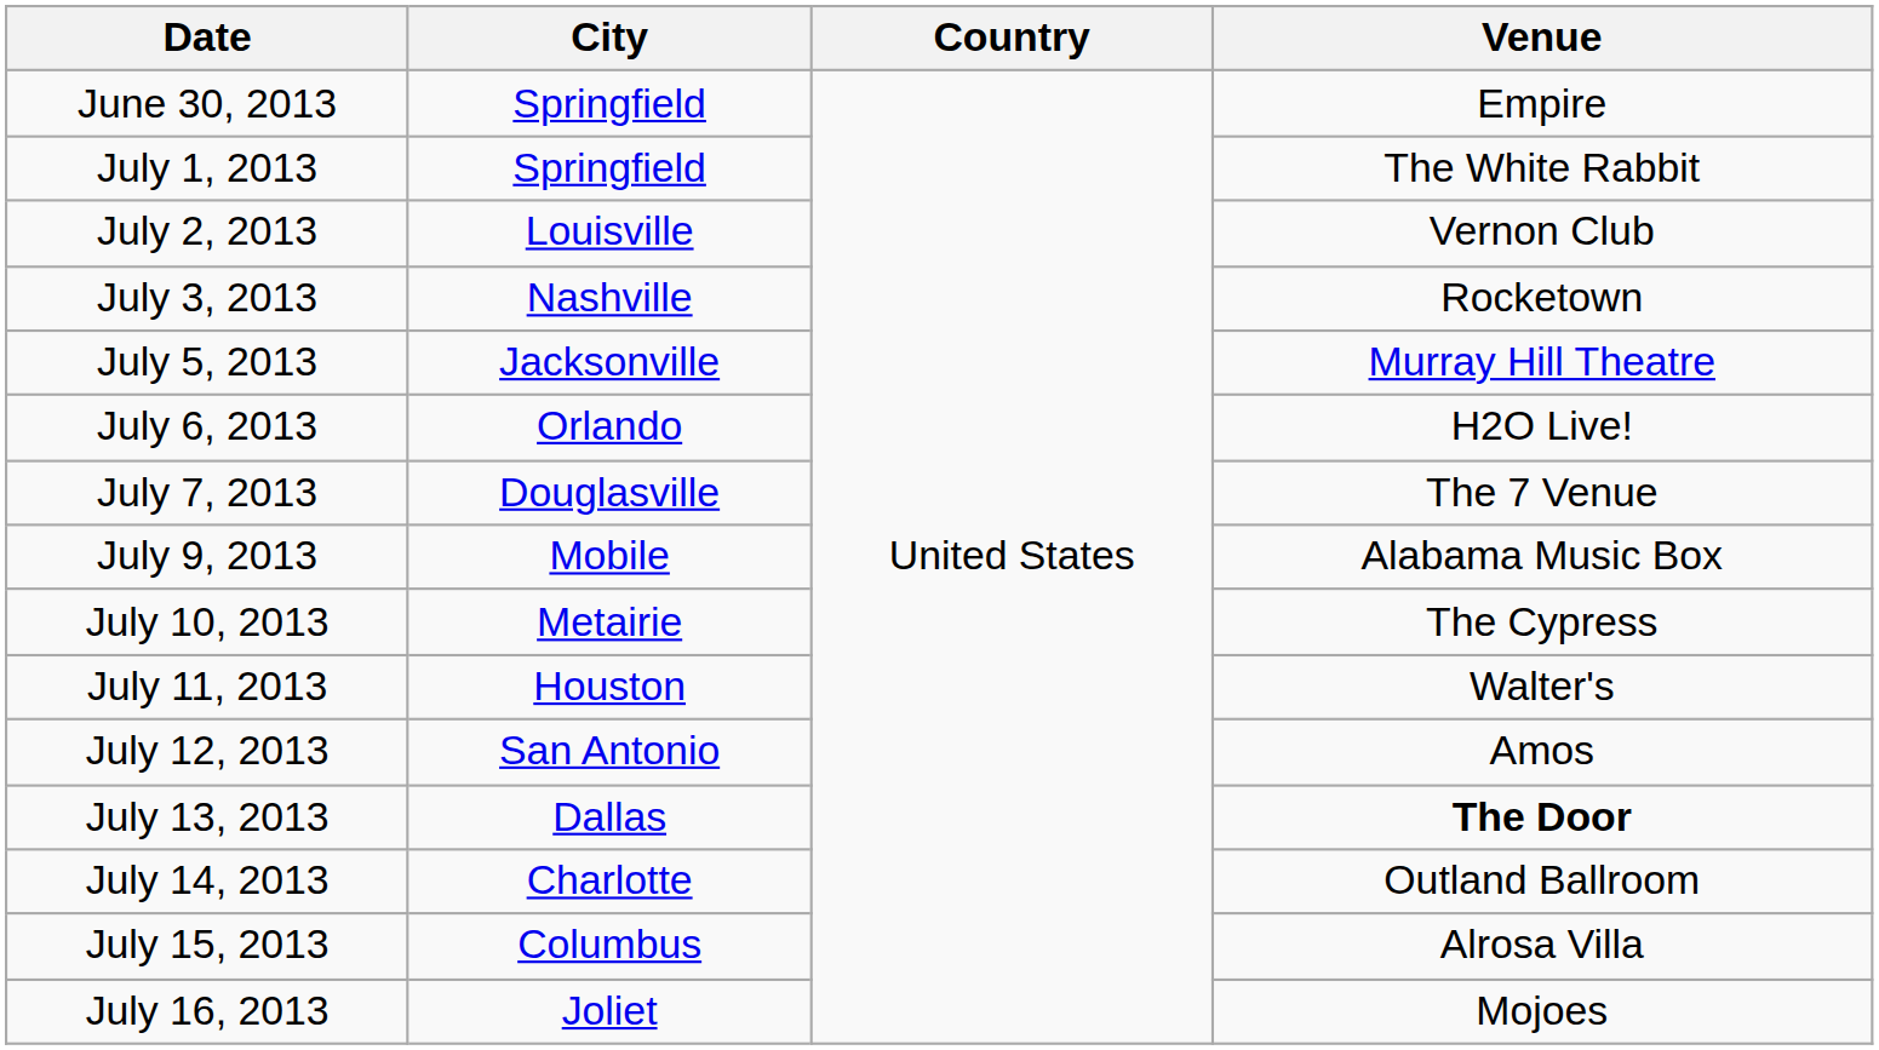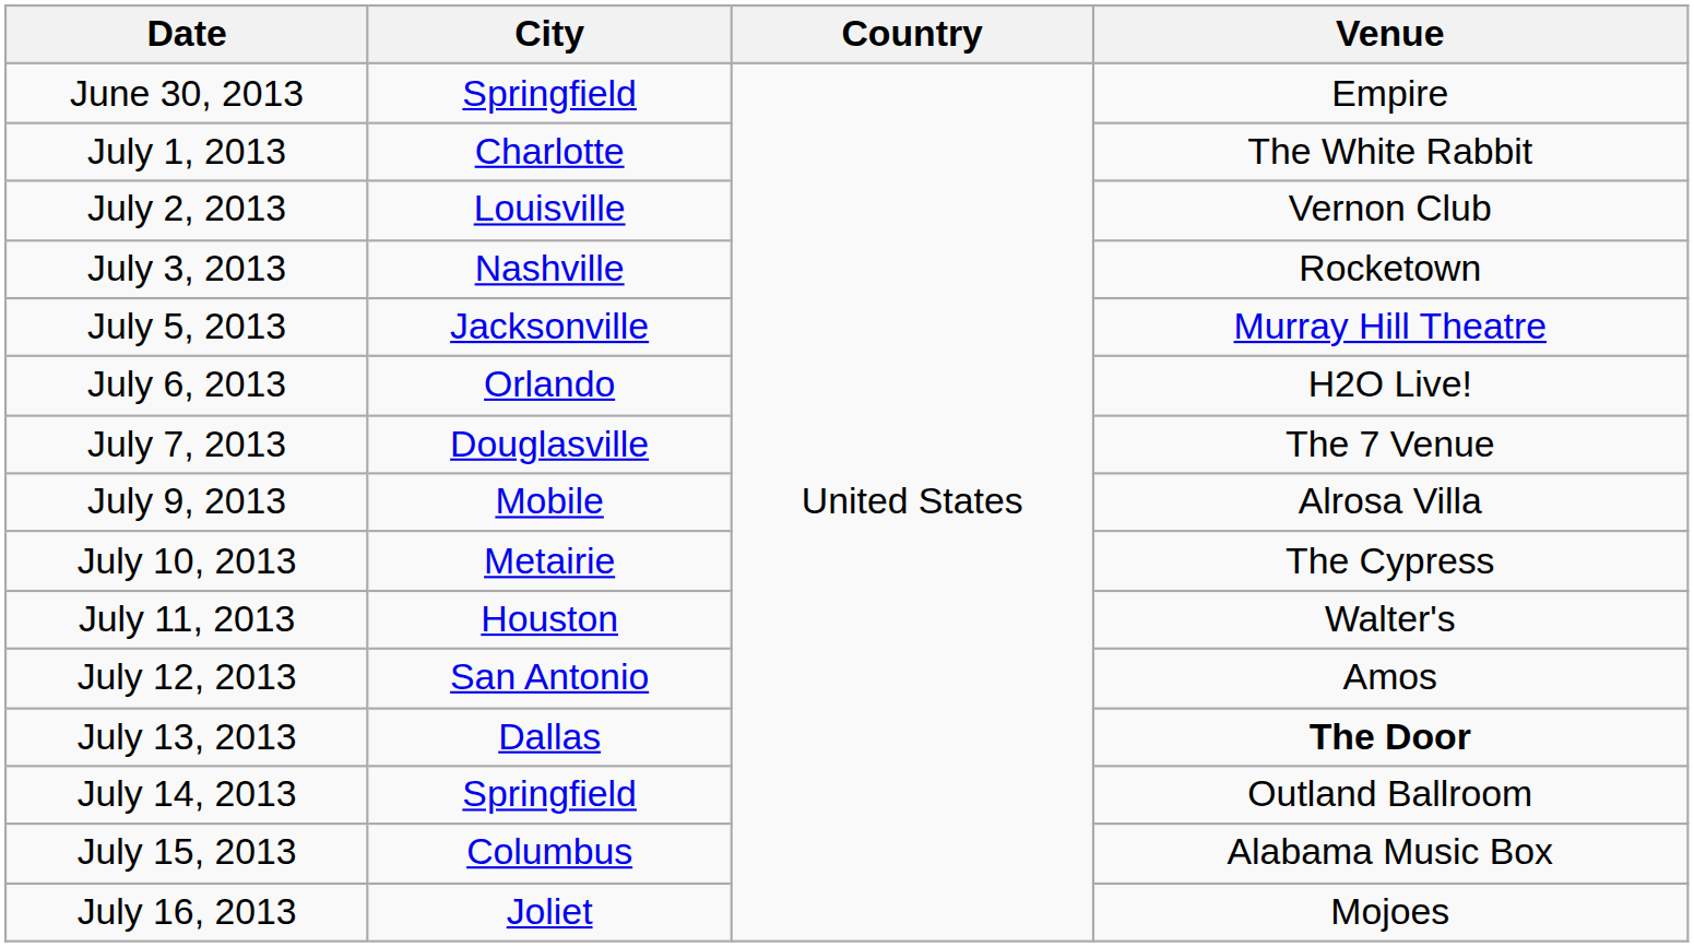July 1, 2013 | City: Springfield -> Charlotte
July 9, 2013 | Venue: Alabama Music Box -> Alrosa Villa
July 14, 2013 | City: Charlotte -> Springfield
July 15, 2013 | Venue: Alrosa Villa -> Alabama Music Box
